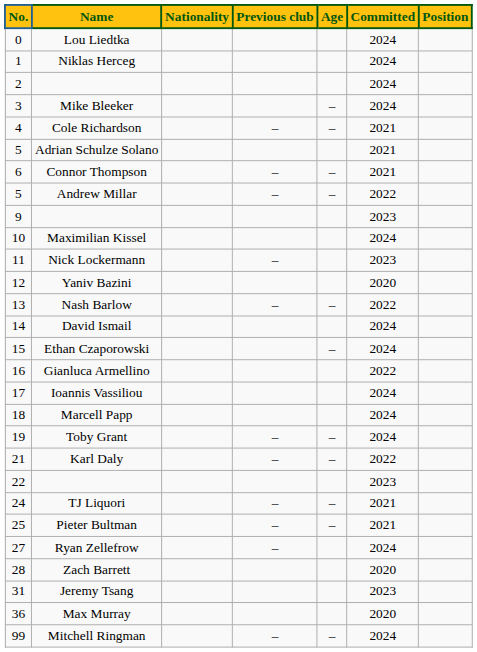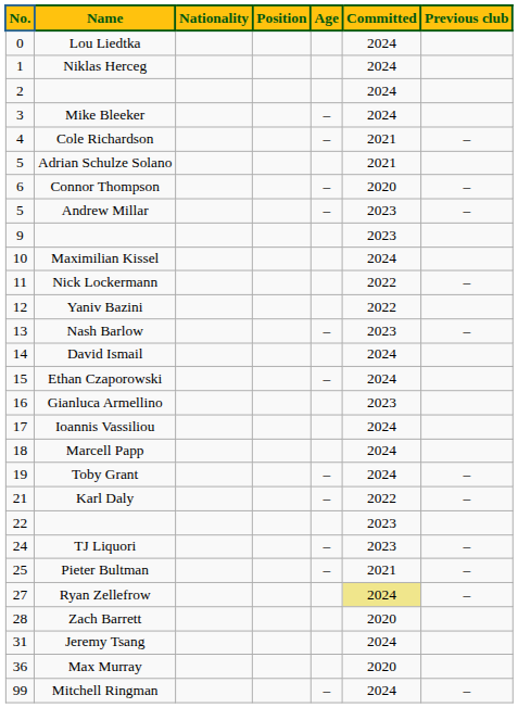columns swapped: Position <-> Previous club
Connor Thompson | Committed: 2021 -> 2020
Andrew Millar | Committed: 2022 -> 2023
Nick Lockermann | Committed: 2023 -> 2022
Yaniv Bazini | Committed: 2020 -> 2022
Nash Barlow | Committed: 2022 -> 2023
Gianluca Armellino | Committed: 2022 -> 2023
TJ Liquori | Committed: 2021 -> 2023
Ryan Zellefrow | Committed: no background -> khaki background
Jeremy Tsang | Committed: 2023 -> 2024
